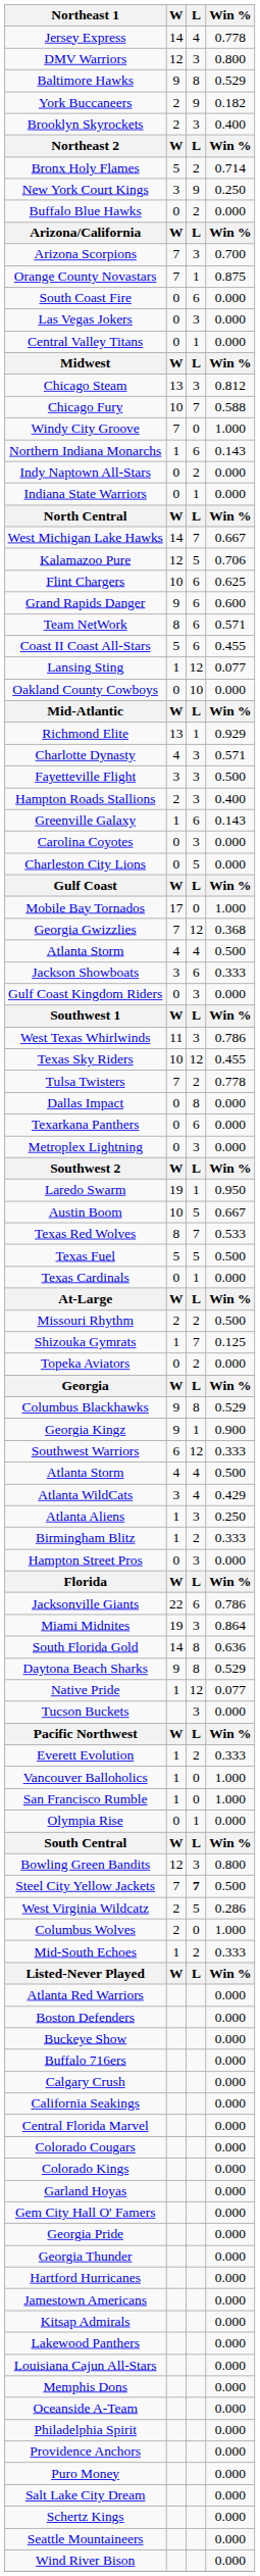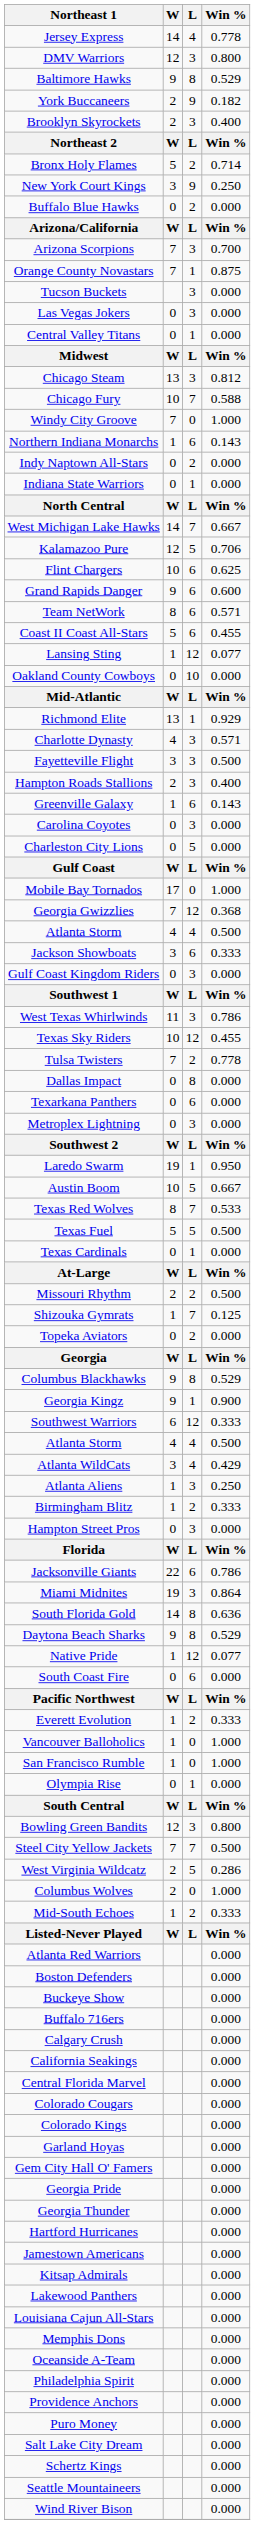rows swapped: Tucson Buckets <-> South Coast Fire
Steel City Yellow Jackets | L: bold -> normal
